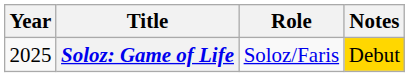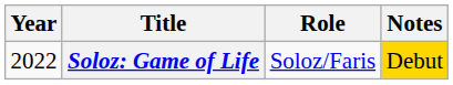Soloz: Game of Life | Year: 2025 -> 2022
